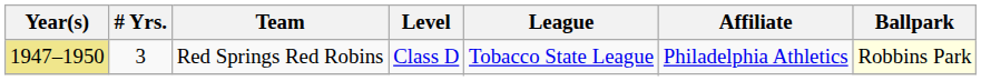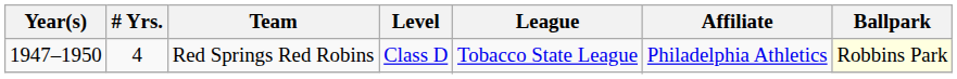Red Springs Red Robins | Year(s): khaki background -> no background
Red Springs Red Robins | # Yrs.: 3 -> 4
